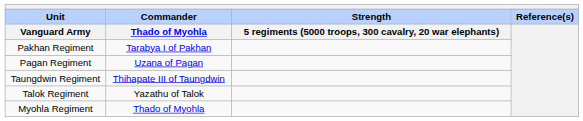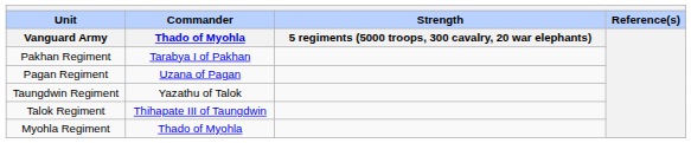Taungdwin Regiment | Commander / Thado of Myohla: Thihapate III of Taungdwin -> Yazathu of Talok
Talok Regiment | Commander / Thado of Myohla: Yazathu of Talok -> Thihapate III of Taungdwin
